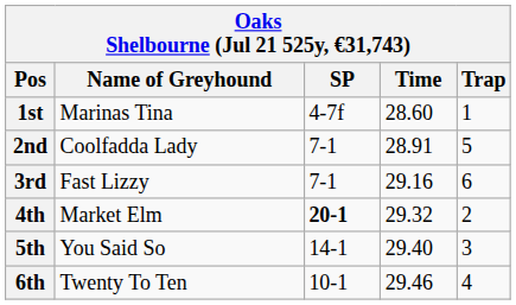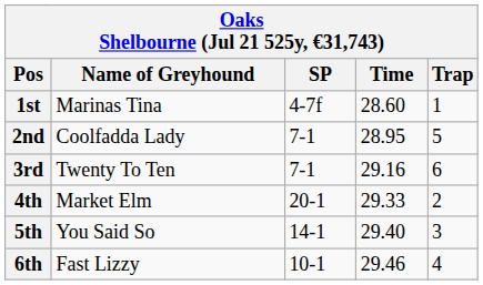2nd | Time: 28.91 -> 28.95
3rd | Name of Greyhound: Fast Lizzy -> Twenty To Ten
4th | SP: bold -> normal
4th | Time: 29.32 -> 29.33
6th | Name of Greyhound: Twenty To Ten -> Fast Lizzy
